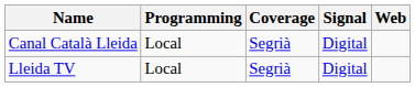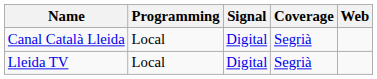columns swapped: Signal <-> Coverage
